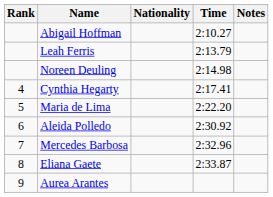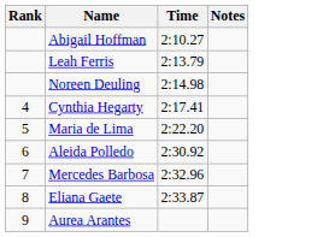- column: Nationality
